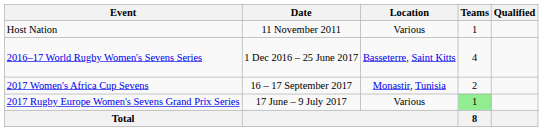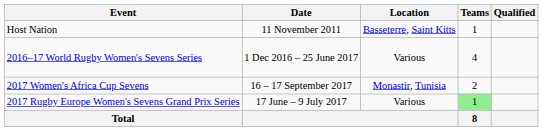Host Nation | Location: Various -> Basseterre, Saint Kitts
2016–17 World Rugby Women's Sevens Series | Location: Basseterre, Saint Kitts -> Various
